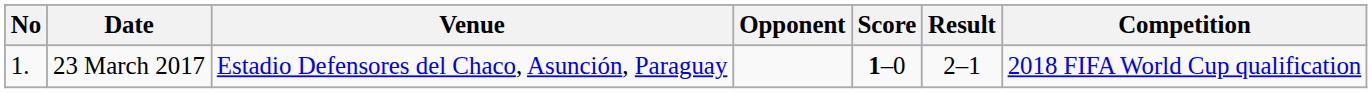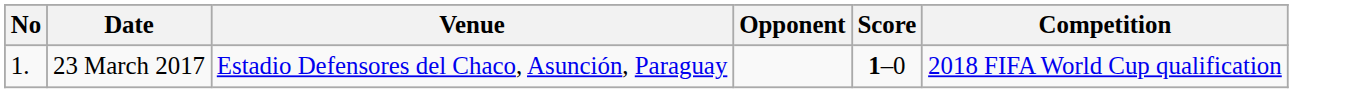- column: Result | 2–1
